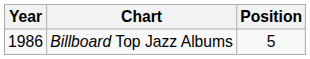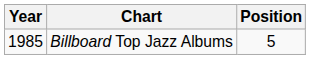Billboard Top Jazz Albums | Year: 1986 -> 1985
